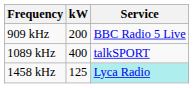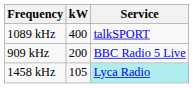rows swapped: 909 kHz <-> 1089 kHz
1458 kHz | kW: 125 -> 105
